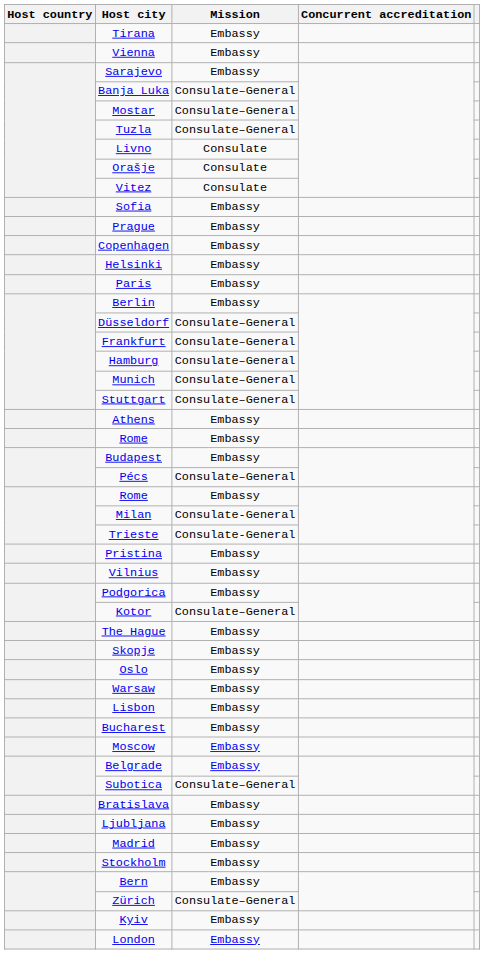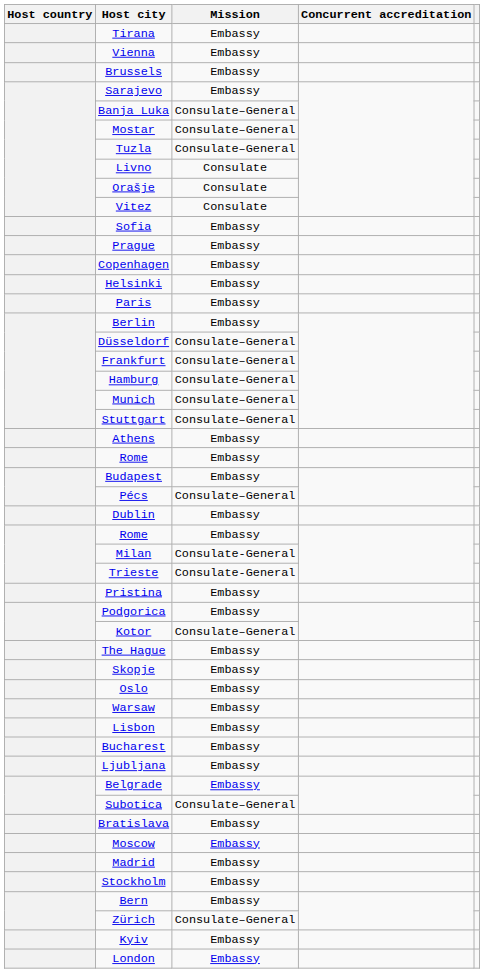+ row: Brussels | Embassy
+ row: Dublin | Embassy
- row: Vilnius | Embassy
rows swapped: Moscow <-> Ljubljana
